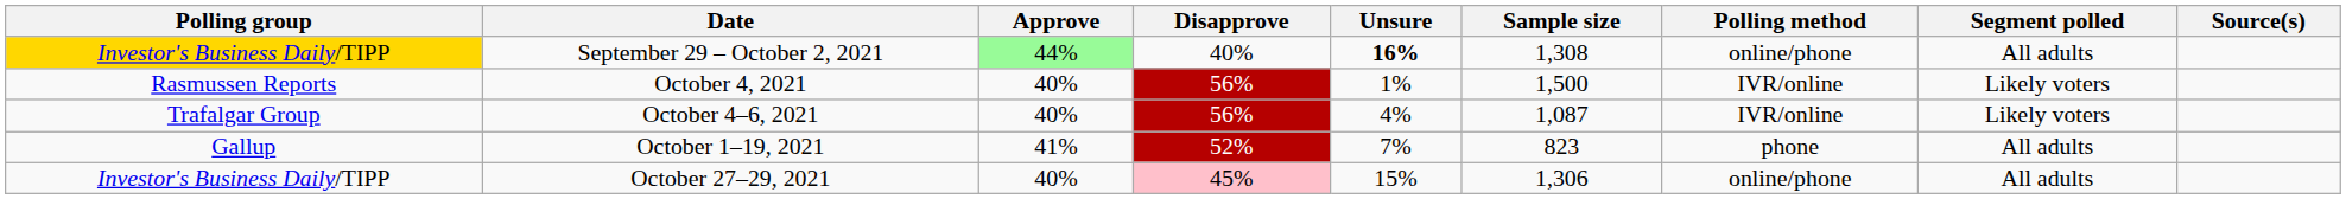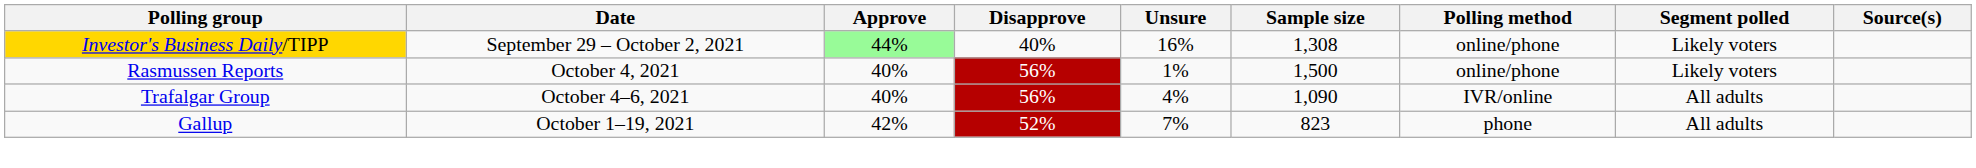September 29 – October 2, 2021 | Unsure: bold -> normal
September 29 – October 2, 2021 | Segment polled: All adults -> Likely voters
October 4, 2021 | Polling method: IVR/online -> online/phone
October 4–6, 2021 | Sample size: 1,087 -> 1,090
October 4–6, 2021 | Segment polled: Likely voters -> All adults
October 1–19, 2021 | Approve: 41% -> 42%
- row: Investor's Business Daily/TIPP | October 27–29, 2021 | 40% | 45% | 15% | 1,306 | online/phone | All adults
